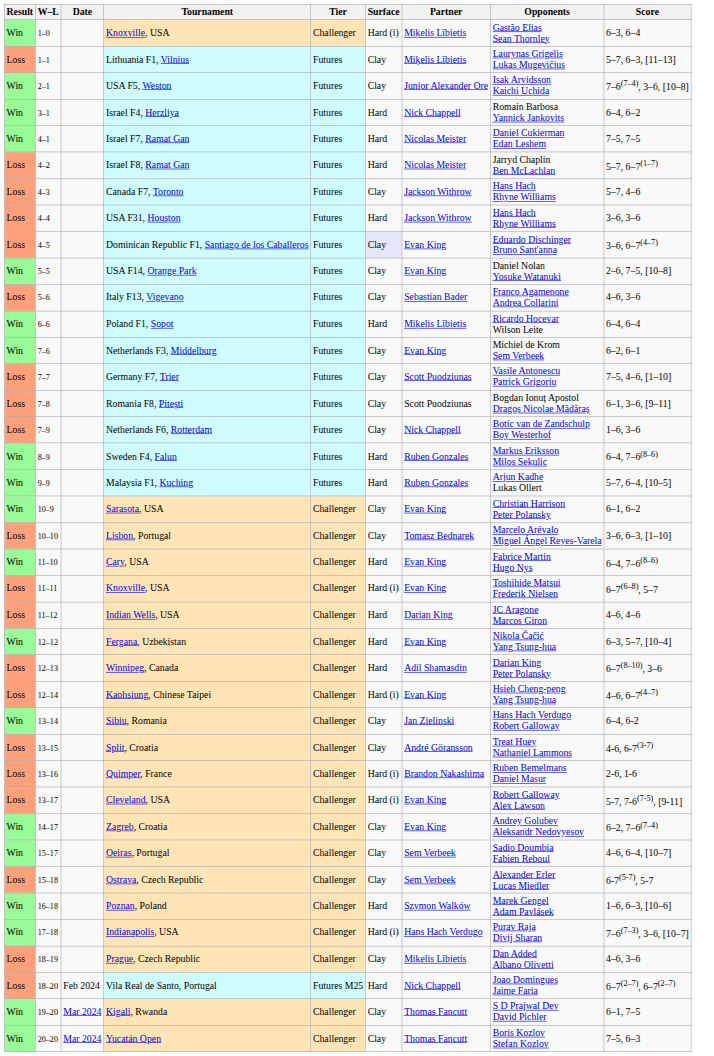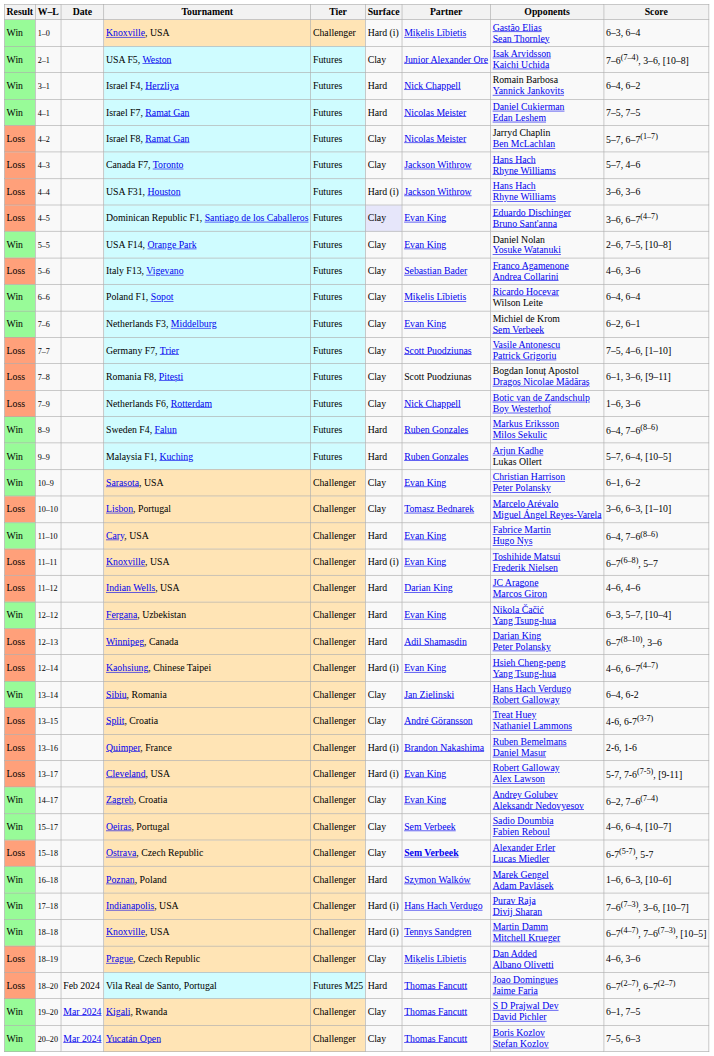- row: Loss | 1–1 | Lithuania F1, Vilnius | Futures | Clay | Miķelis Lībietis | Laurynas Grigelis Lukas Mugevičius | 5–7, 6–3, [11–13]
Israel F8, Ramat Gan | Surface: Hard -> Clay
USA F31, Houston | Surface: Hard -> Hard (i)
Poland F1, Sopot | Surface: Hard -> Clay
Ostrava, Czech Republic | Partner: normal -> bold
+ row: Win | 18–18 | Knoxville, USA | Challenger | Hard (i) | Tennys Sandgren | Martin Damm Mitchell Krueger | 6–7(4–7), 7–6(7–3), [10–5]
Vila Real de Santo, Portugal | Partner: Nick Chappell -> Thomas Fancutt
